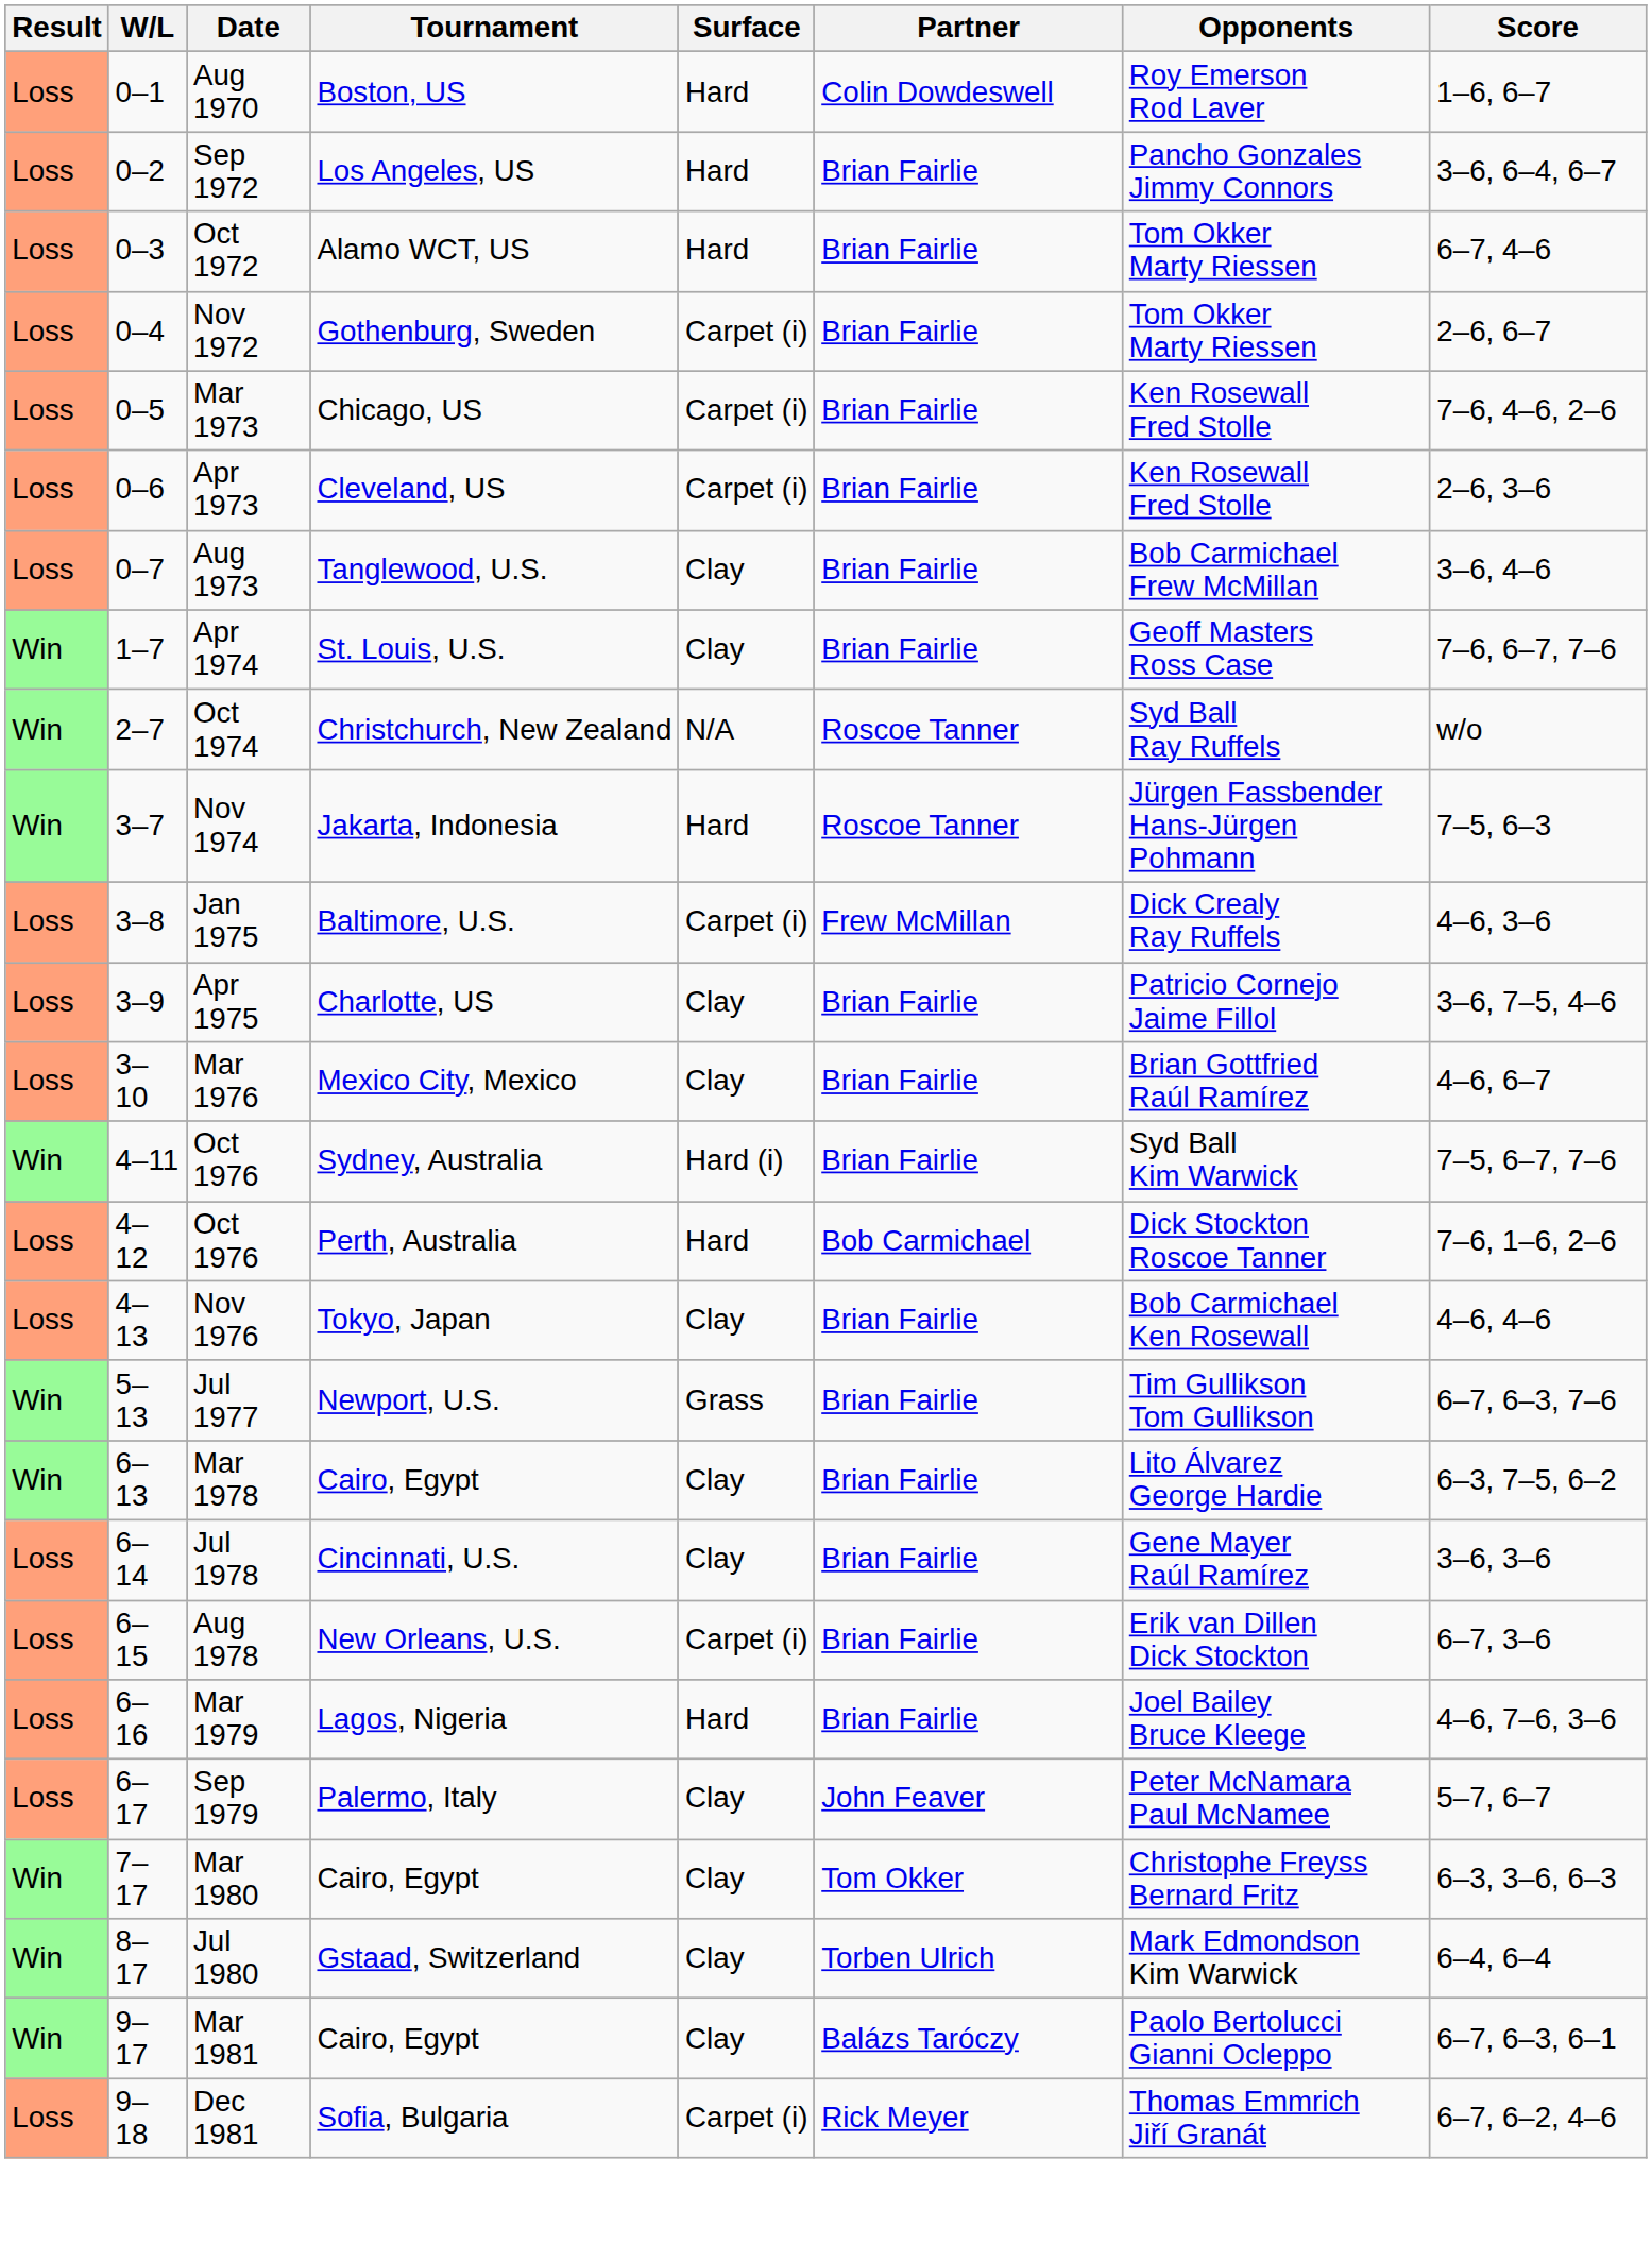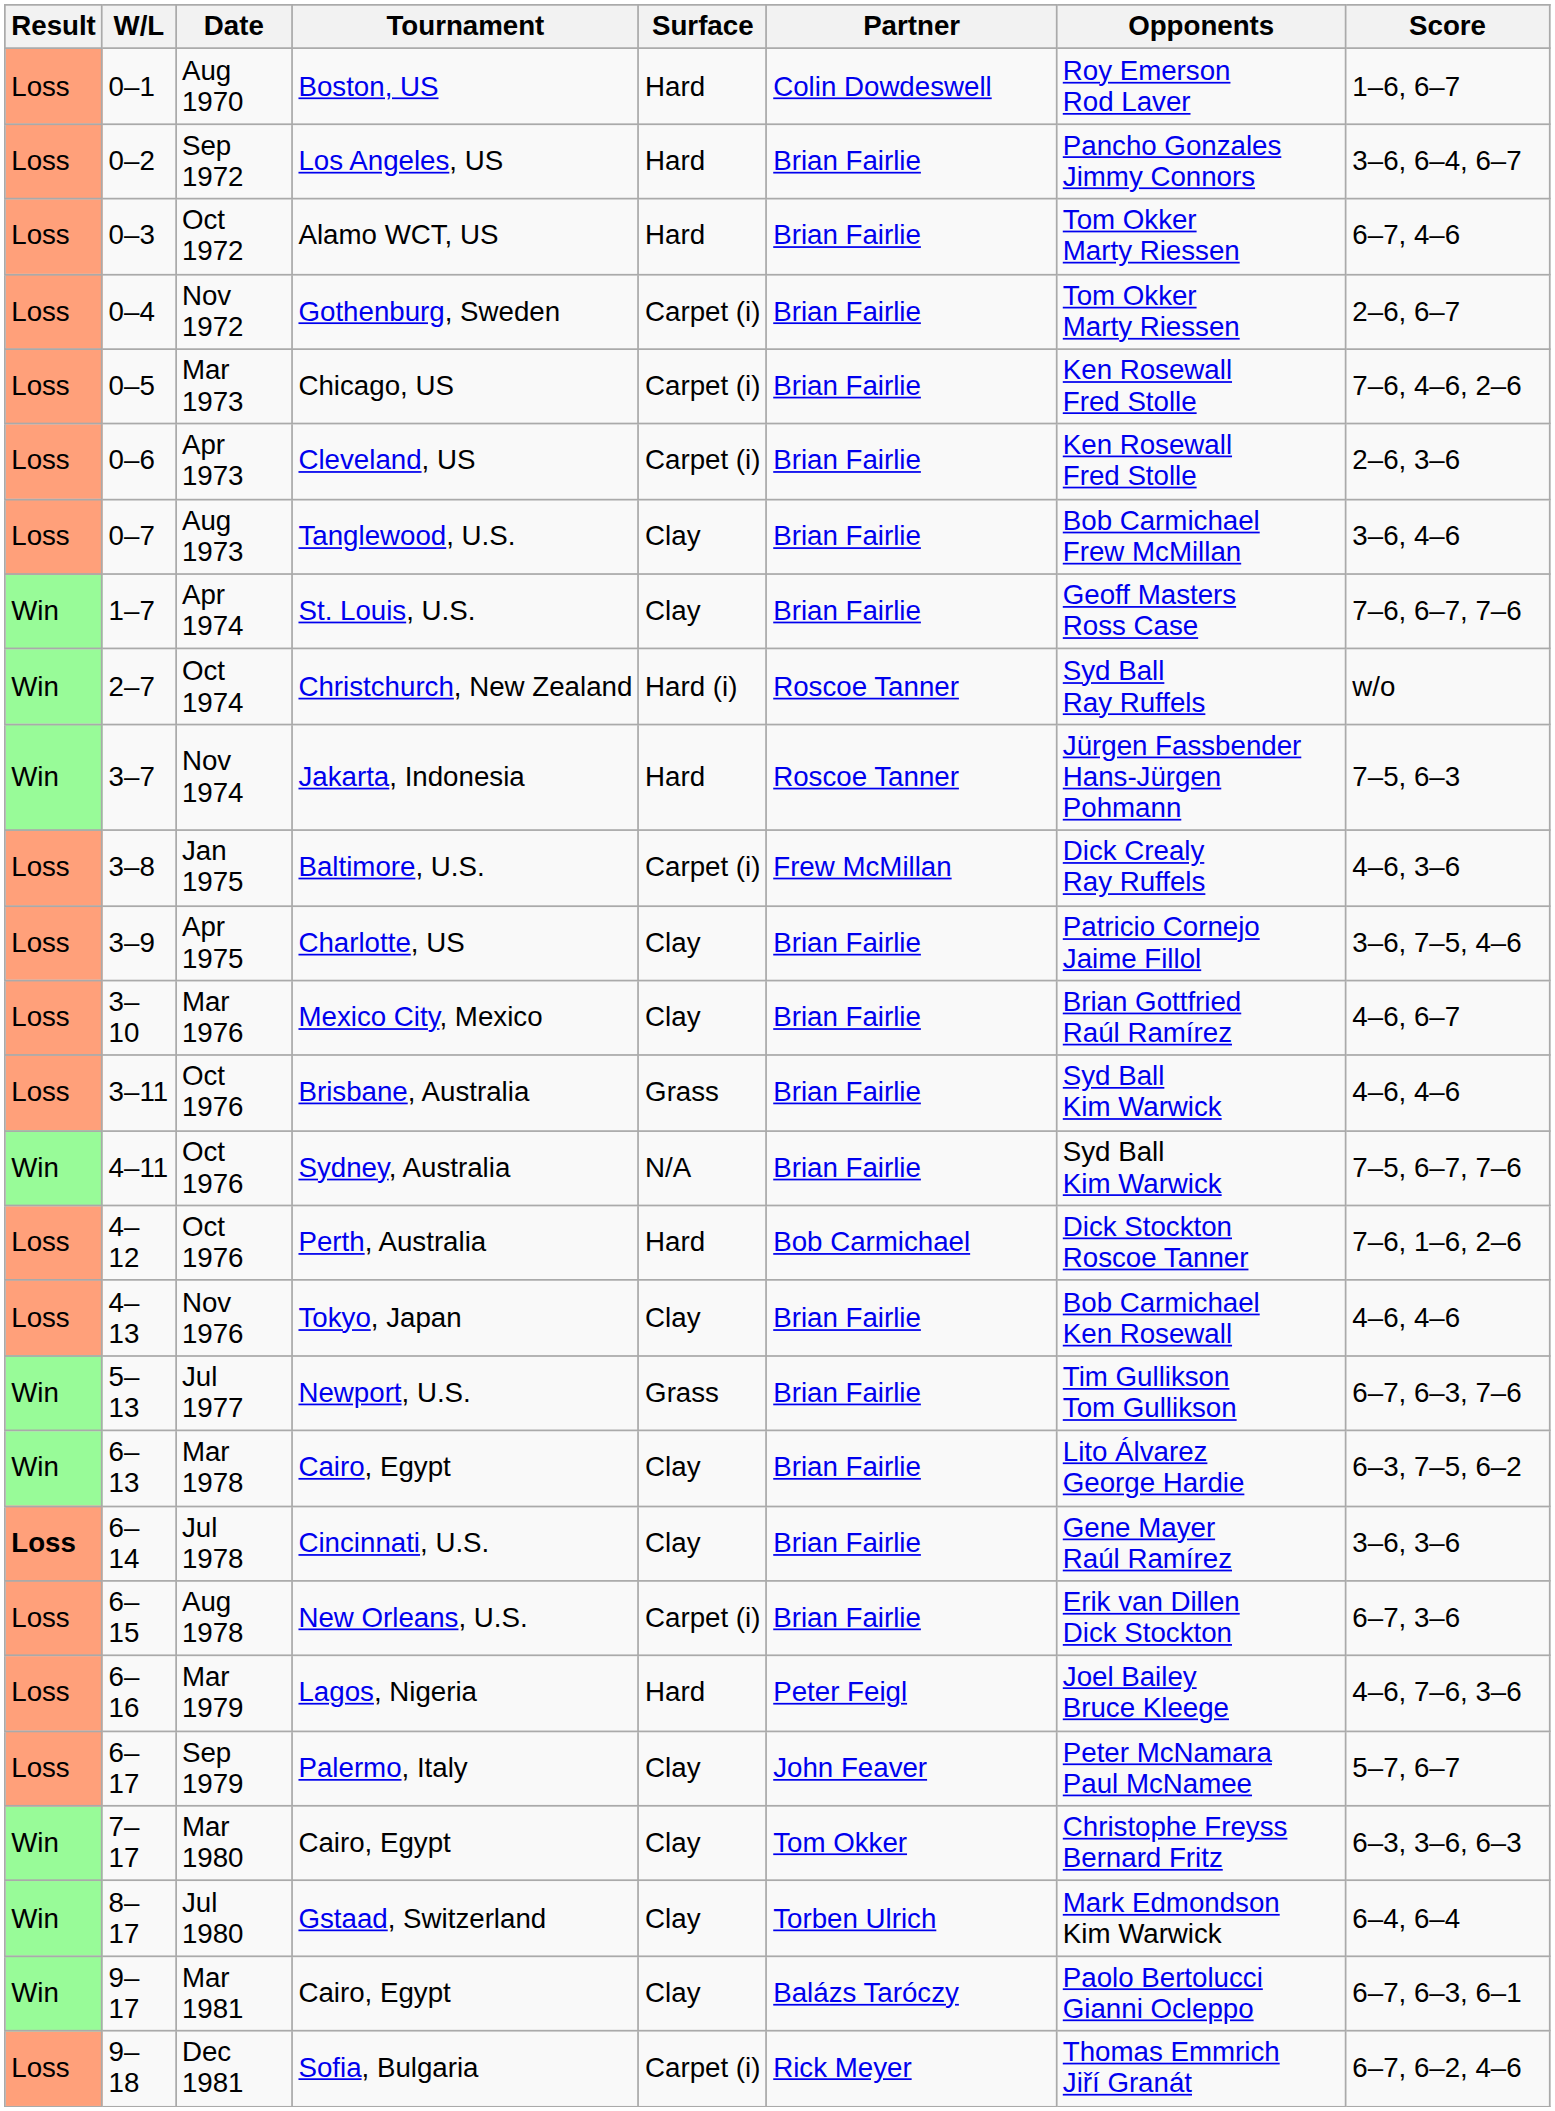Oct 1974 | Surface: N/A -> Hard (i)
+ row: Loss | 3–11 | Oct 1976 | Brisbane, Australia | Grass | Brian Fairlie | Syd Ball Kim Warwick | 4–6, 4–6
Oct 1976 / Sydney, Australia | Surface: Hard (i) -> N/A
Jul 1978 | Result: normal -> bold
Mar 1979 | Partner: Brian Fairlie -> Peter Feigl
